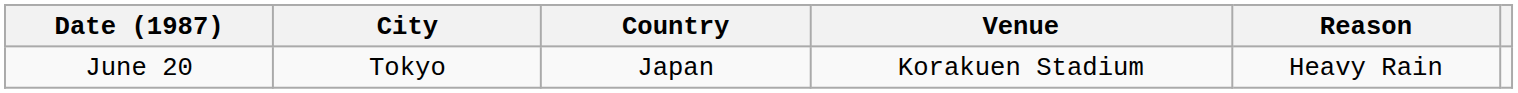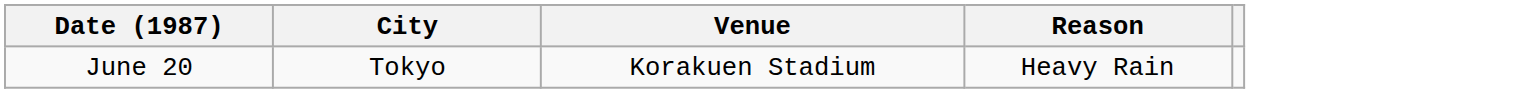- column: Country | Japan
